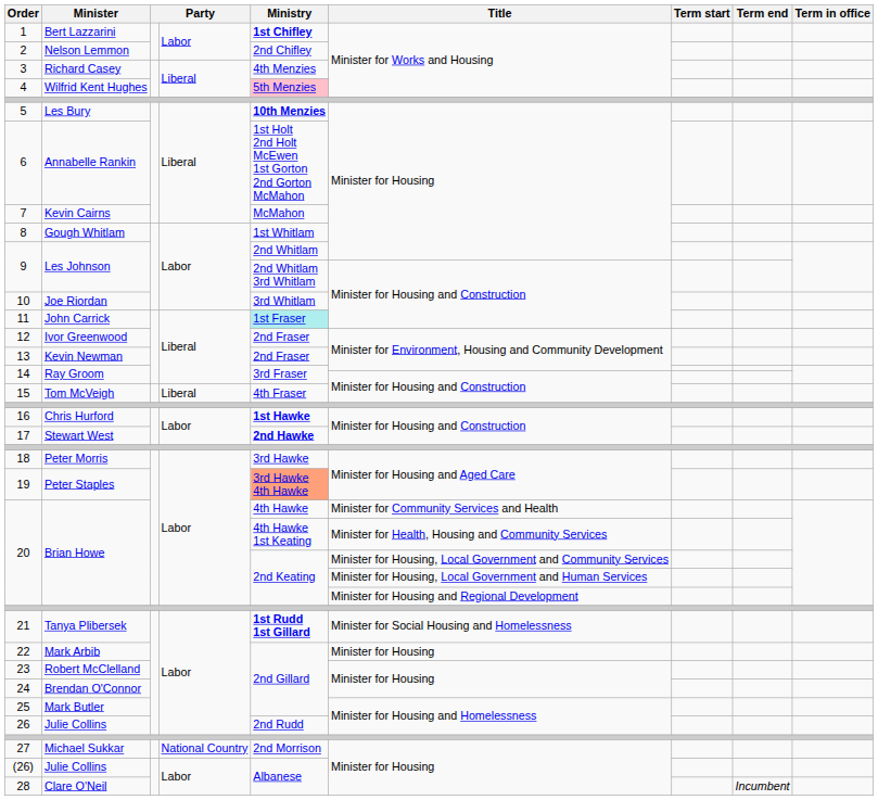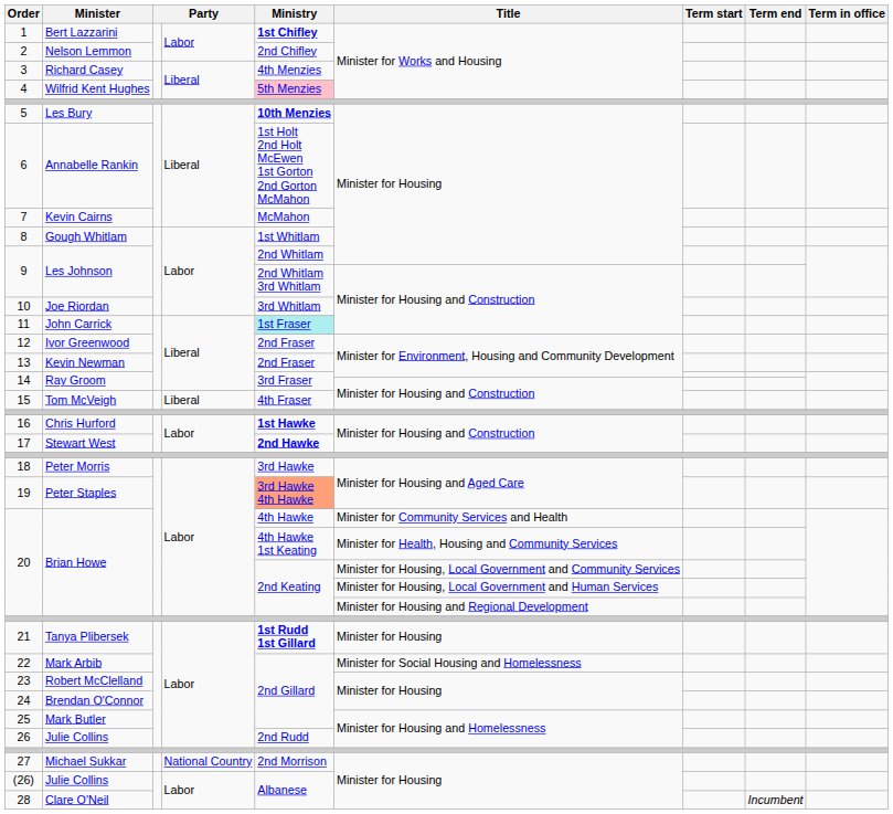21 | Title: Minister for Social Housing and Homelessness -> Minister for Housing
22 | Title: Minister for Housing -> Minister for Social Housing and Homelessness
